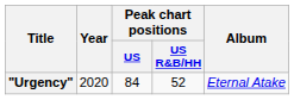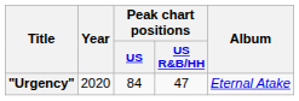"Urgency" | Peak chart positions / US R&B/HH: 52 -> 47
